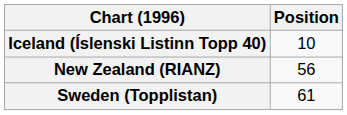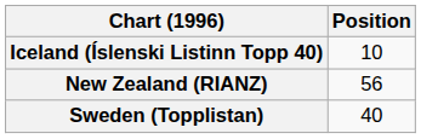Sweden (Topplistan) | Position: 61 -> 40
